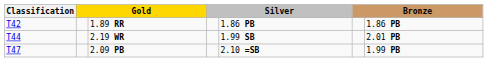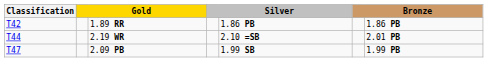2.19 WR | column 5: 1.99 SB -> 2.10 =SB
2.09 PB | column 5: 2.10 =SB -> 1.99 SB
